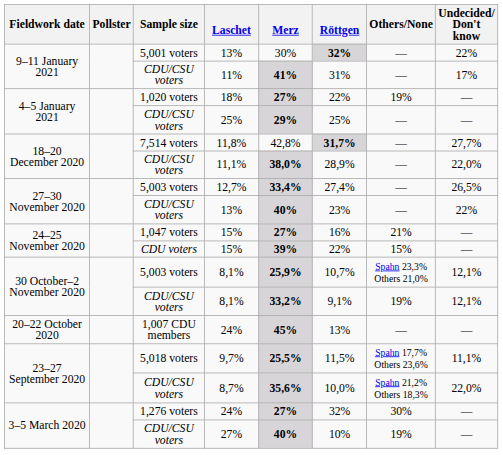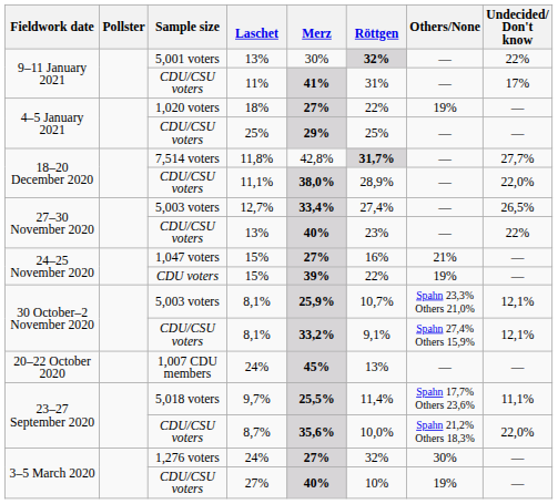CDU voters / 15% | Others/None: 15% -> 19%
CDU/CSU voters / 8,1% | Others/None: 19% -> Spahn 27,4% Others 15,9%
9,7% | Röttgen: 11,5% -> 11,4%
